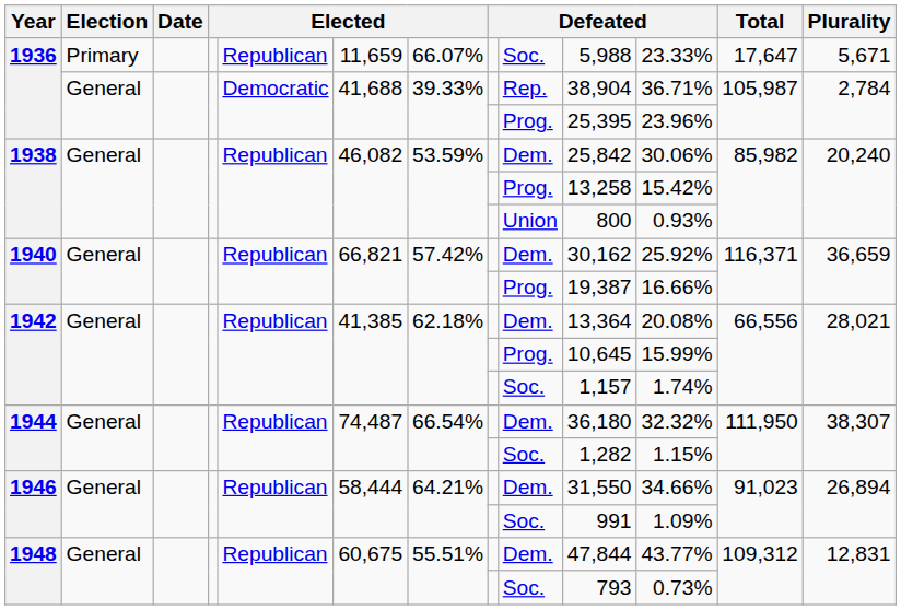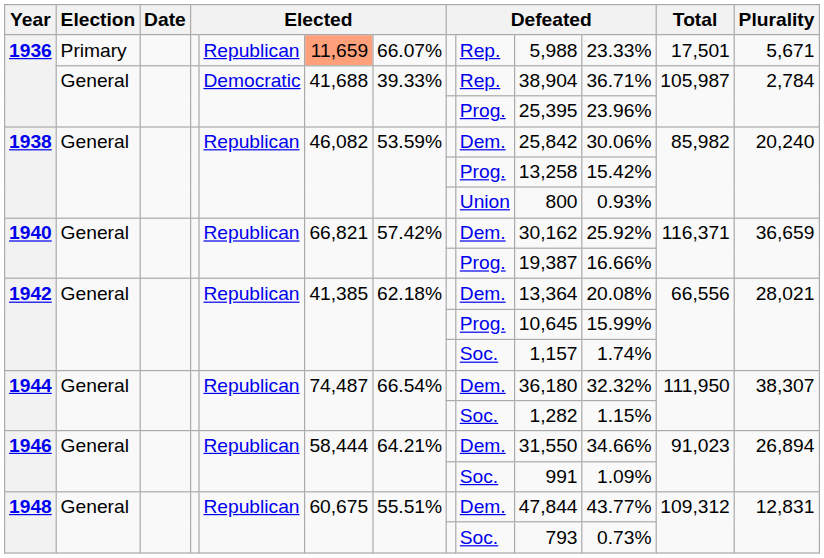1936 / Primary | column 6: no background -> lightsalmon background
1936 / Primary | column 9: Soc. -> Rep.
1936 / Primary | Total: 17,647 -> 17,501
